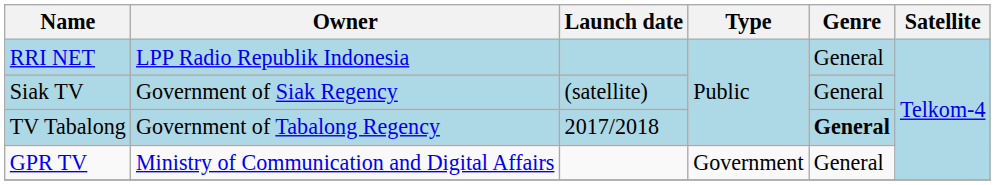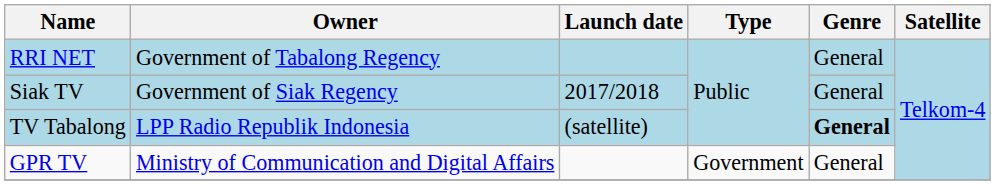RRI NET | Owner: LPP Radio Republik Indonesia -> Government of Tabalong Regency
Siak TV | Launch date: (satellite) -> 2017/2018
TV Tabalong | Owner: Government of Tabalong Regency -> LPP Radio Republik Indonesia
TV Tabalong | Launch date: 2017/2018 -> (satellite)
